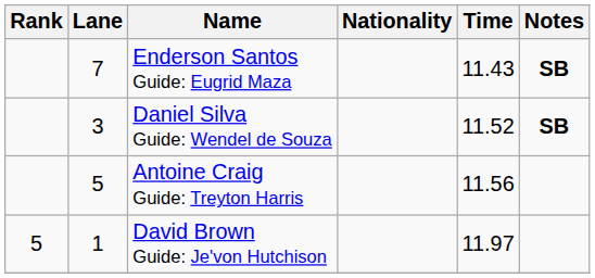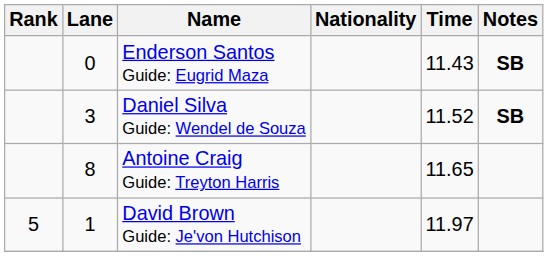Enderson Santos Guide: Eugrid Maza | Lane: 7 -> 0
Antoine Craig Guide: Treyton Harris | Lane: 5 -> 8
Antoine Craig Guide: Treyton Harris | Time: 11.56 -> 11.65
